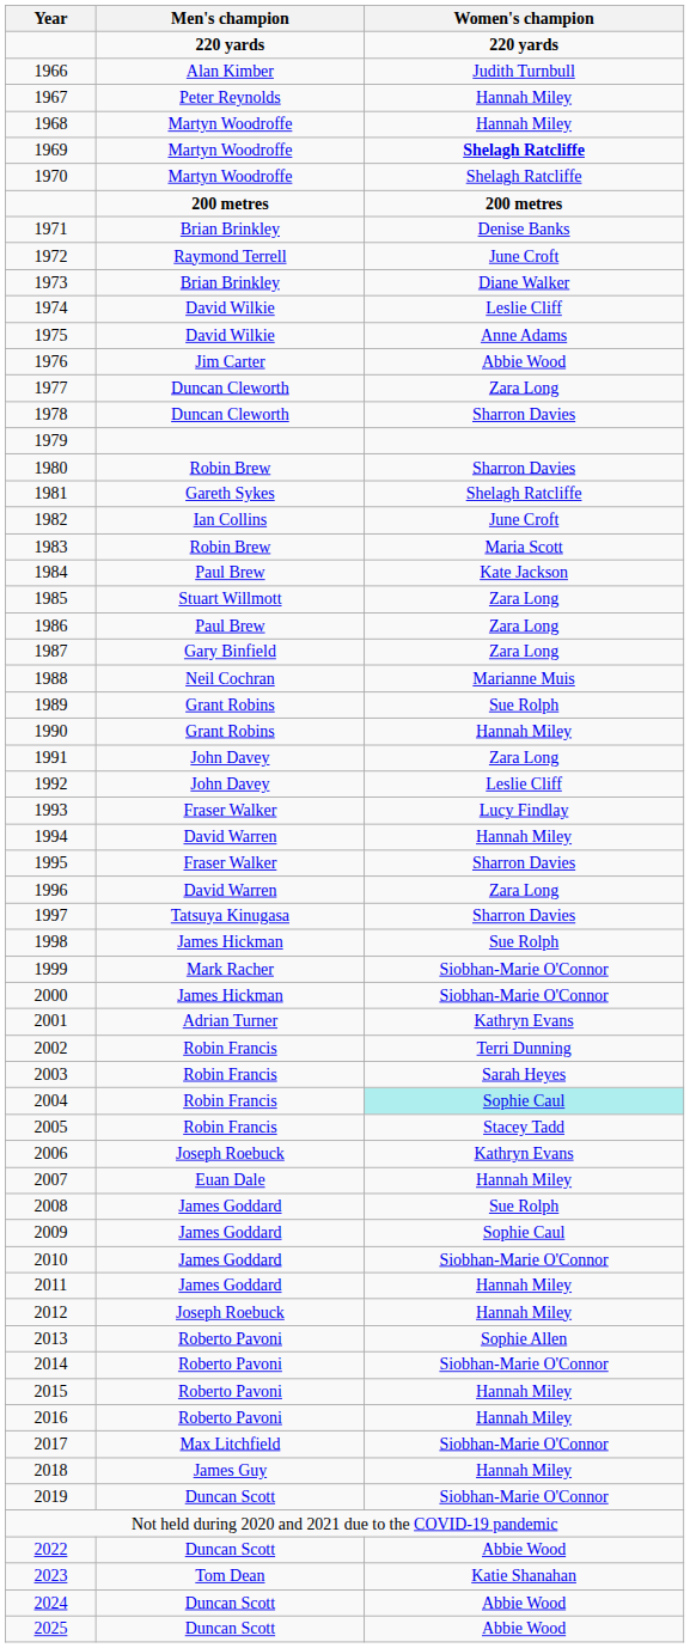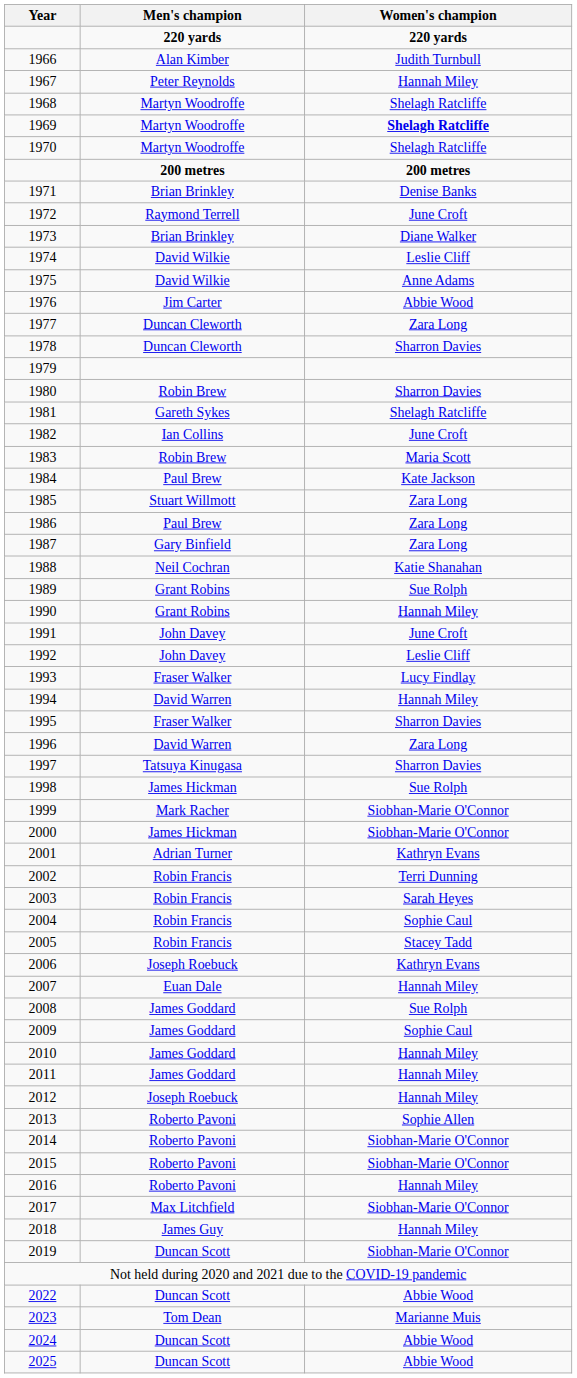1968 | Women's champion: Hannah Miley -> Shelagh Ratcliffe
1988 | Women's champion: Marianne Muis -> Katie Shanahan
1991 | Women's champion: Zara Long -> June Croft
2004 | Women's champion: paleturquoise background -> no background
2010 | Women's champion: Siobhan-Marie O'Connor -> Hannah Miley
2015 | Women's champion: Hannah Miley -> Siobhan-Marie O'Connor
2023 | Women's champion: Katie Shanahan -> Marianne Muis
